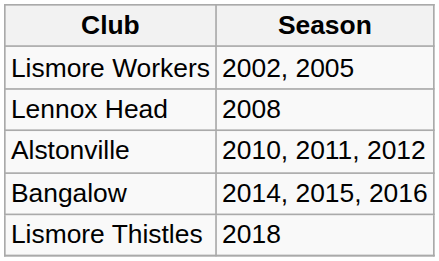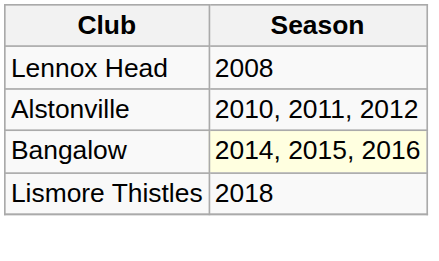- row: Lismore Workers | 2002, 2005
Bangalow | Season: no background -> lightyellow background
